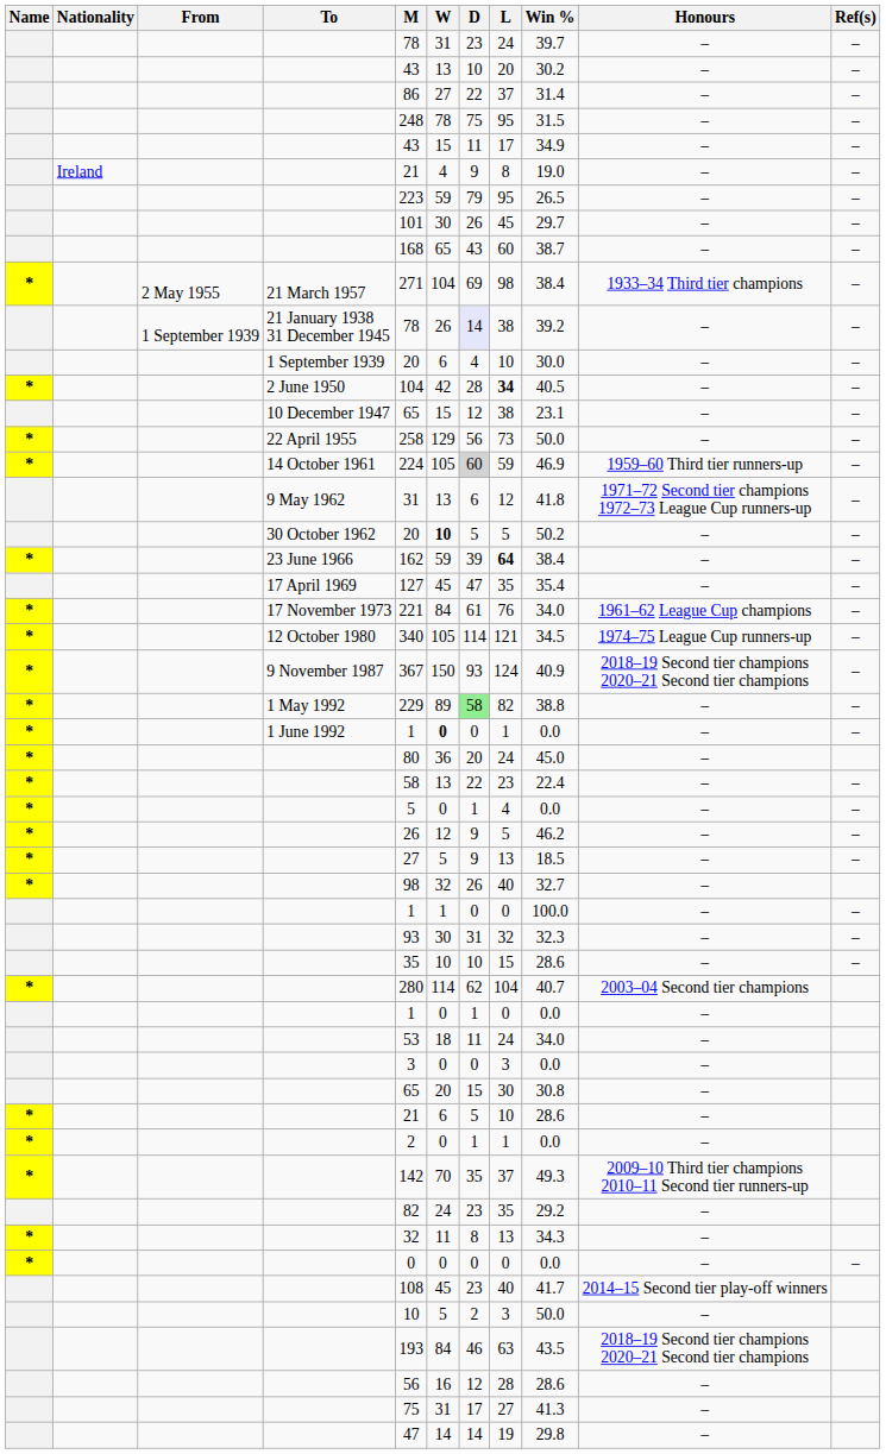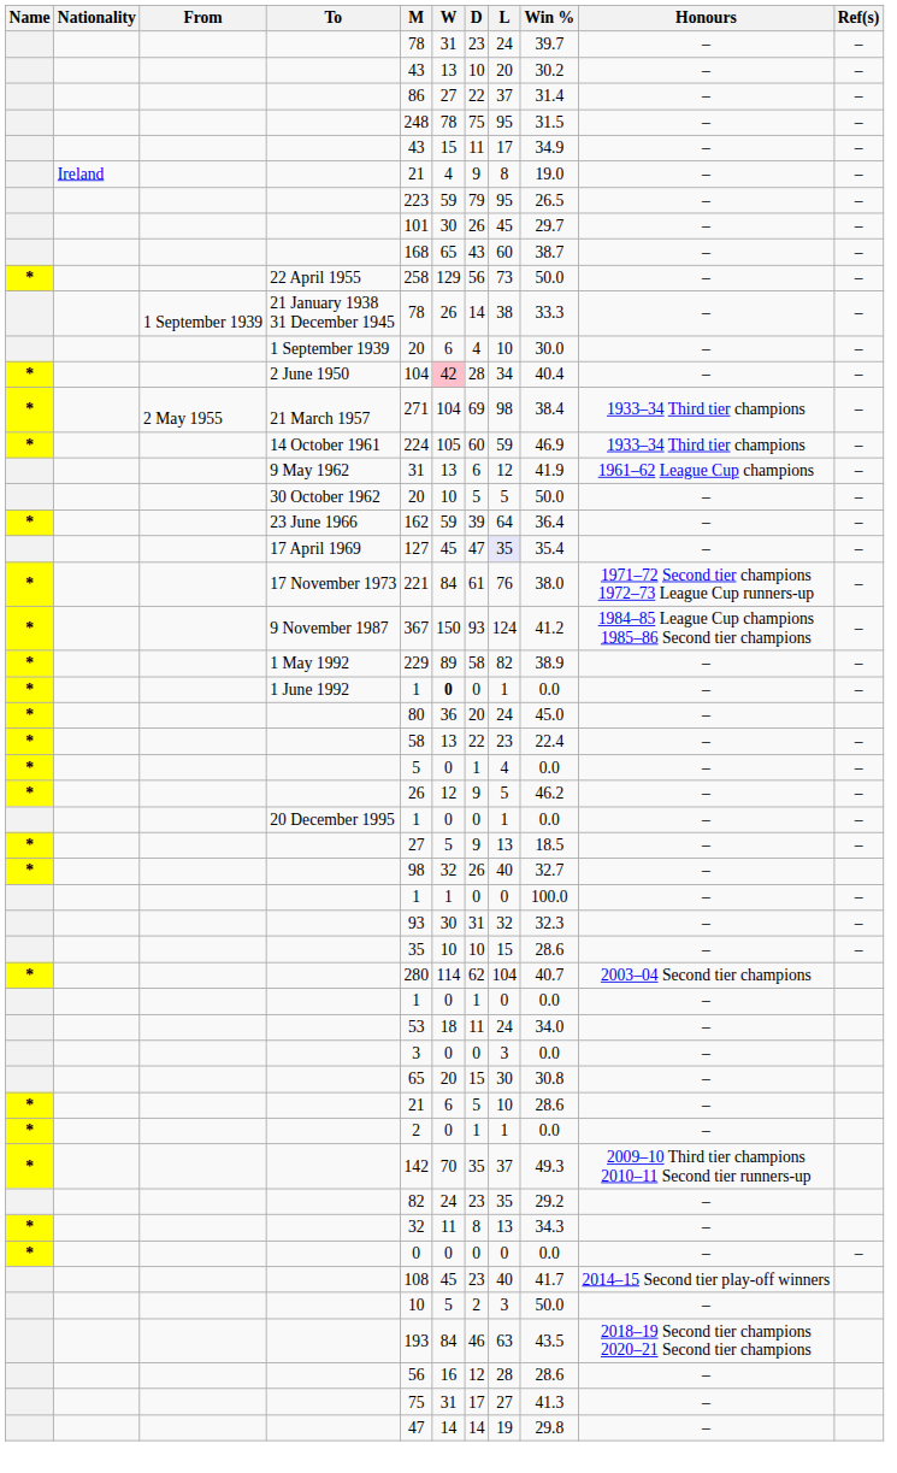rows swapped: 21 March 1957 <-> 22 April 1955
21 January 1938 31 December 1945 | D: lavender background -> no background
21 January 1938 31 December 1945 | Win %: 39.2 -> 33.3
2 June 1950 | W: no background -> pink background
2 June 1950 | L: bold -> normal
2 June 1950 | Win %: 40.5 -> 40.4
- row: 10 December 1947 | 65 | 15 | 12 | 38 | 23.1 | – | –
14 October 1961 | D: lightgrey background -> no background
14 October 1961 | Honours: 1959–60 Third tier runners-up -> 1933–34 Third tier champions
9 May 1962 | Win %: 41.8 -> 41.9
9 May 1962 | Honours: 1971–72 Second tier champions 1972–73 League Cup runners-up -> 1961–62 League Cup champions
30 October 1962 | W: bold -> normal
30 October 1962 | Win %: 50.2 -> 50.0
23 June 1966 | L: bold -> normal
23 June 1966 | Win %: 38.4 -> 36.4
17 April 1969 | L: no background -> lavender background
17 November 1973 | Win %: 34.0 -> 38.0
17 November 1973 | Honours: 1961–62 League Cup champions -> 1971–72 Second tier champions 1972–73 League Cup runners-up
- row: * | 12 October 1980 | 340 | 105 | 114 | 121 | 34.5 | 1974–75 League Cup runners-up | –
9 November 1987 | Win %: 40.9 -> 41.2
9 November 1987 | Honours: 2018–19 Second tier champions 2020–21 Second tier champions -> 1984–85 League Cup champions 1985–86 Second tier champions
1 May 1992 | D: lightgreen background -> no background
1 May 1992 | Win %: 38.8 -> 38.9
+ row: 20 December 1995 | 1 | 0 | 0 | 1 | 0.0 | – | –
